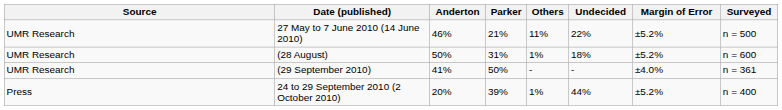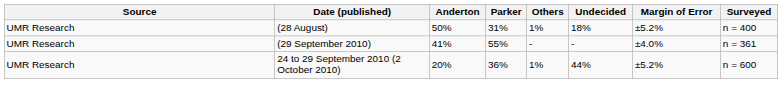- row: UMR Research | 27 May to 7 June 2010 (14 June 2010) | 46% | 21% | 11% | 22% | ±5.2% | n = 500
(28 August) | Surveyed: n = 600 -> n = 400
(29 September 2010) | Parker: 50% -> 55%
24 to 29 September 2010 (2 October 2010) | Source: Press -> UMR Research
24 to 29 September 2010 (2 October 2010) | Parker: 39% -> 36%
24 to 29 September 2010 (2 October 2010) | Surveyed: n = 400 -> n = 600
